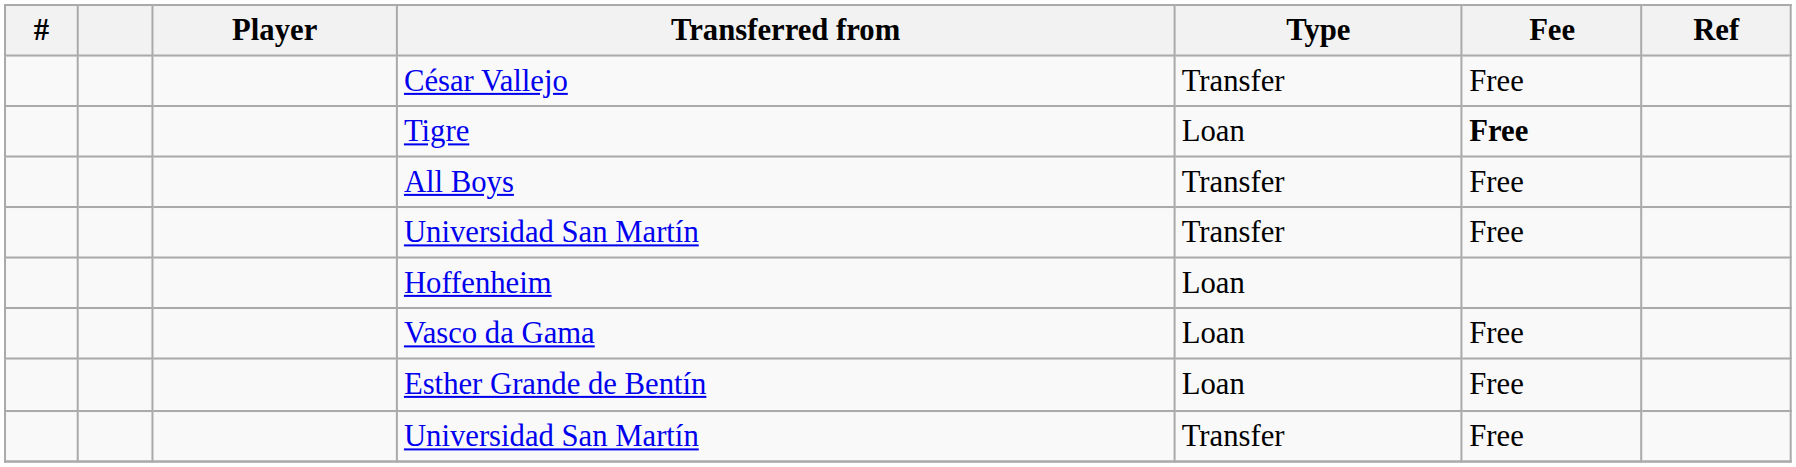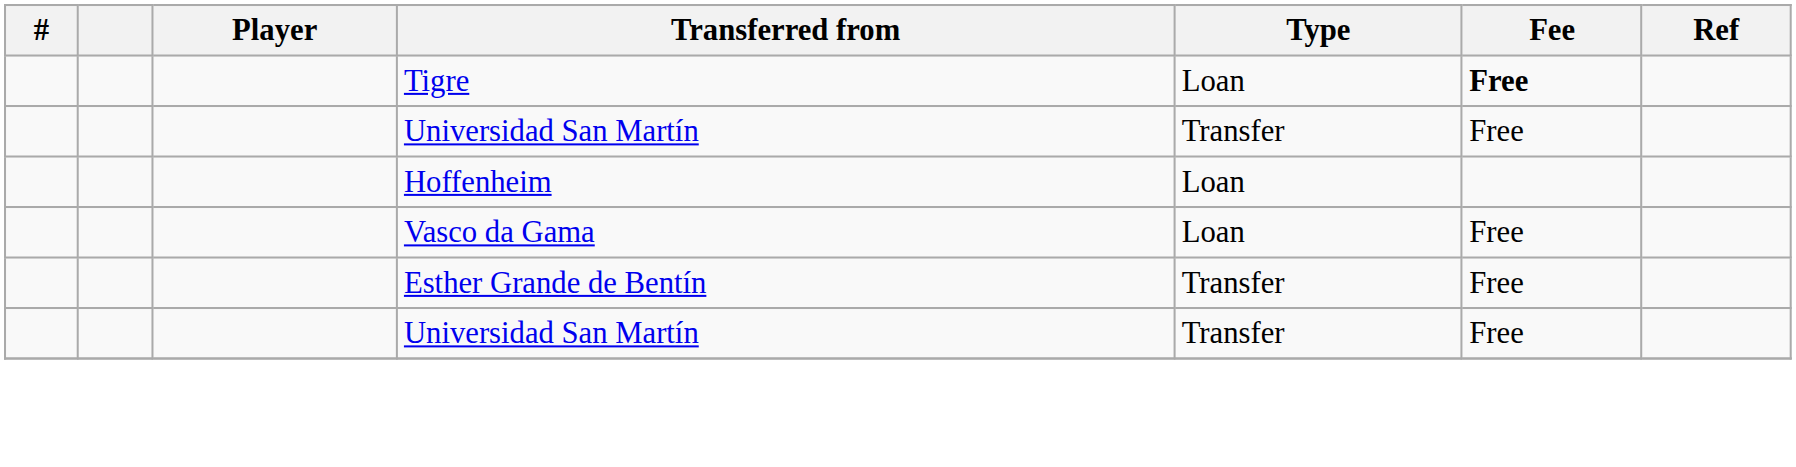- row: César Vallejo | Transfer | Free
- row: All Boys | Transfer | Free
Esther Grande de Bentín | Type: Loan -> Transfer
